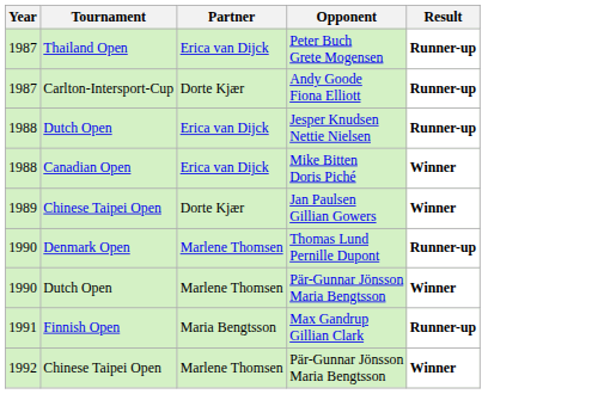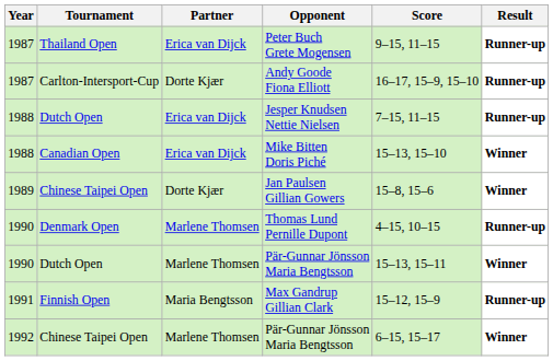+ column: Score | 9–15, 11–15 | 16–17, 15–9, 15–10 | 7–15, 11–15 | 15–13, 15–10 | 15–8, 15–6 | 4–15, 10–15 | 15–13, 15–11 | 15–12, 15–9 | 6–15, 15–17
